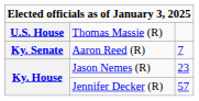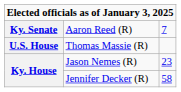rows swapped: Thomas Massie (R) <-> Aaron Reed (R)
Jennifer Decker (R) | column 3: 57 -> 58
